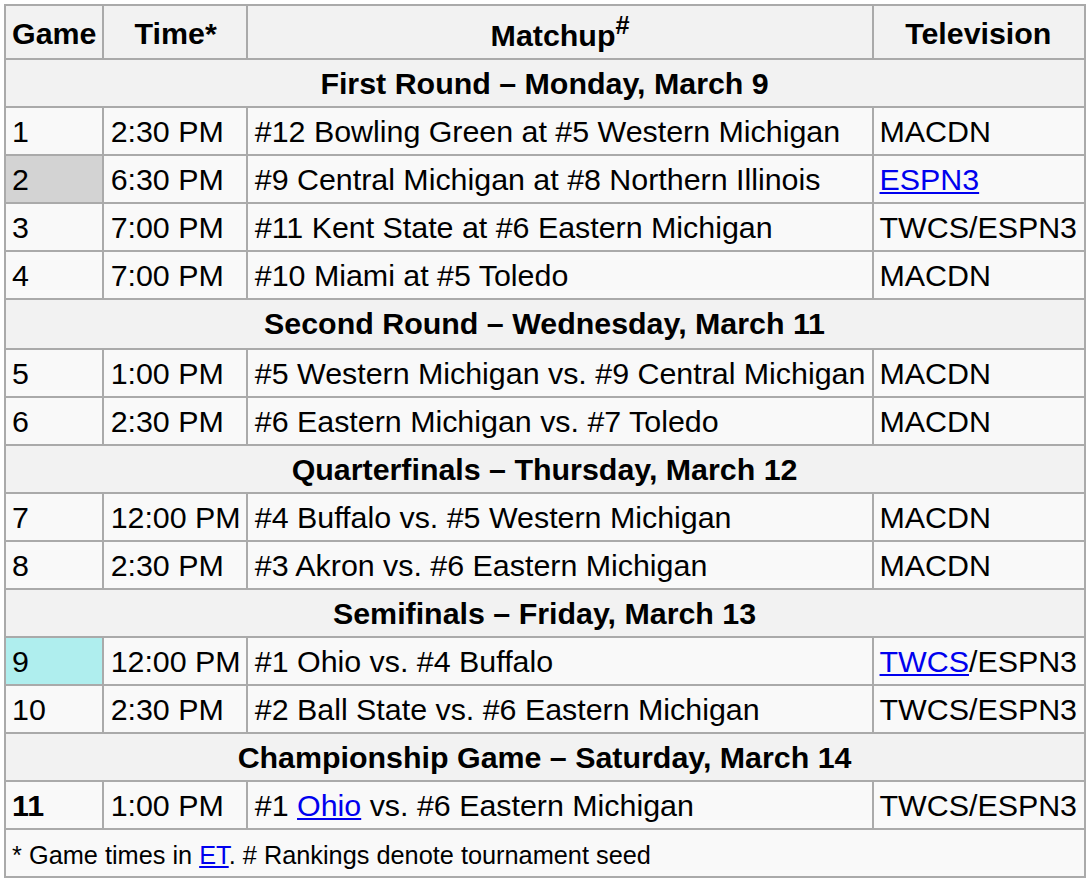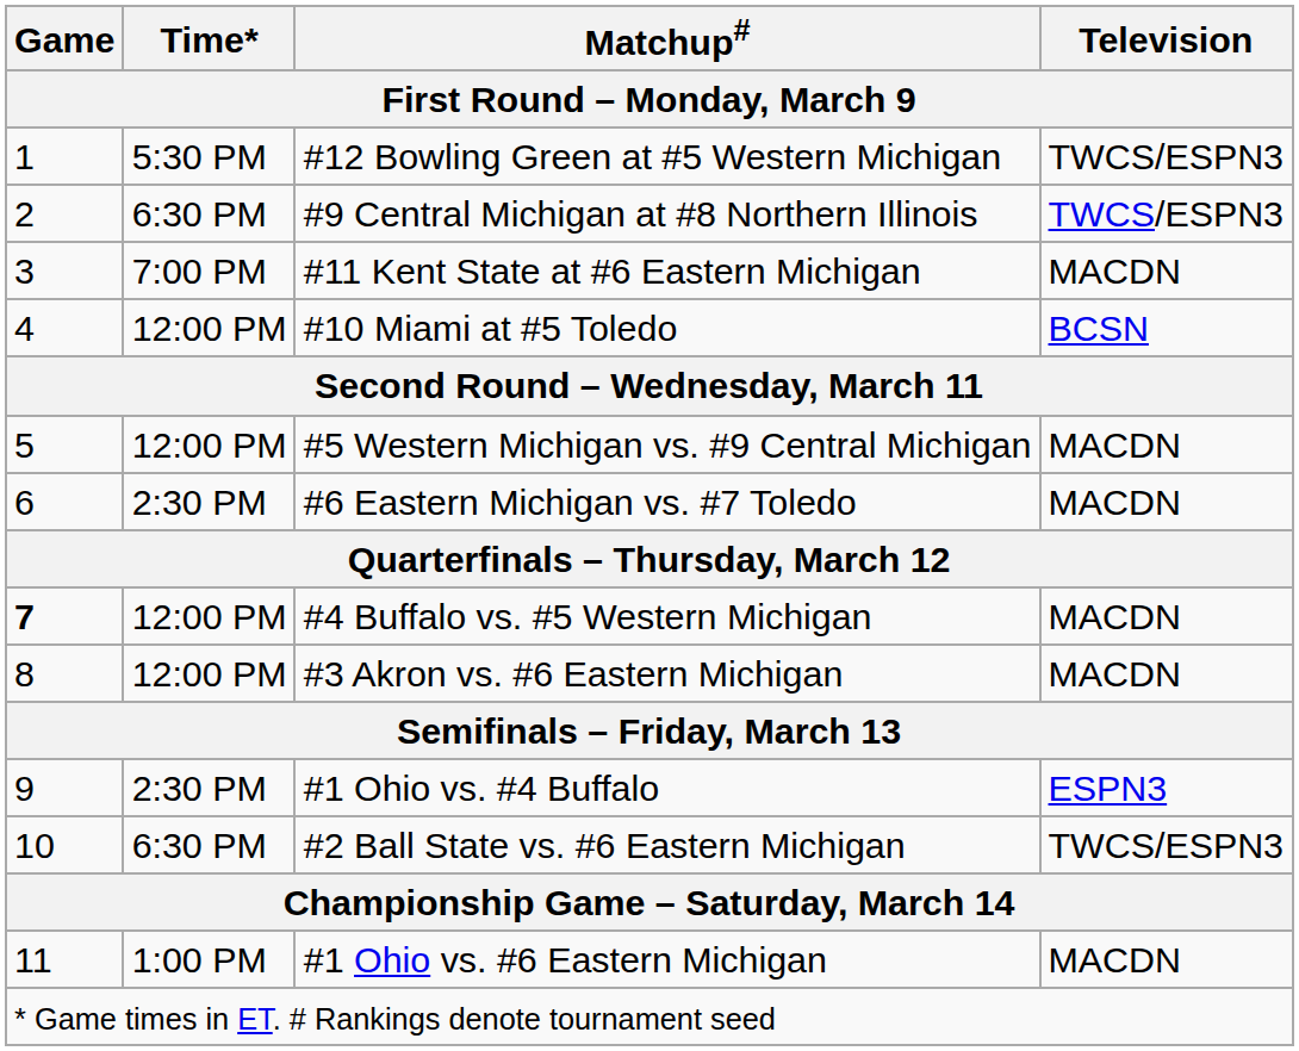#12 Bowling Green at #5 Western Michigan | Time*: 2:30 PM -> 5:30 PM
#12 Bowling Green at #5 Western Michigan | Television: MACDN -> TWCS/ESPN3
#9 Central Michigan at #8 Northern Illinois | Game: lightgrey background -> no background
#9 Central Michigan at #8 Northern Illinois | Television: ESPN3 -> TWCS/ESPN3
#11 Kent State at #6 Eastern Michigan | Television: TWCS/ESPN3 -> MACDN
#10 Miami at #5 Toledo | Time*: 7:00 PM -> 12:00 PM
#10 Miami at #5 Toledo | Television: MACDN -> BCSN
#5 Western Michigan vs. #9 Central Michigan | Time*: 1:00 PM -> 12:00 PM
#4 Buffalo vs. #5 Western Michigan | Game: normal -> bold
#3 Akron vs. #6 Eastern Michigan | Time*: 2:30 PM -> 12:00 PM
#1 Ohio vs. #4 Buffalo | Game: paleturquoise background -> no background
#1 Ohio vs. #4 Buffalo | Time*: 12:00 PM -> 2:30 PM
#1 Ohio vs. #4 Buffalo | Television: TWCS/ESPN3 -> ESPN3
#2 Ball State vs. #6 Eastern Michigan | Time*: 2:30 PM -> 6:30 PM
#1 Ohio vs. #6 Eastern Michigan | Game: bold -> normal
#1 Ohio vs. #6 Eastern Michigan | Television: TWCS/ESPN3 -> MACDN
